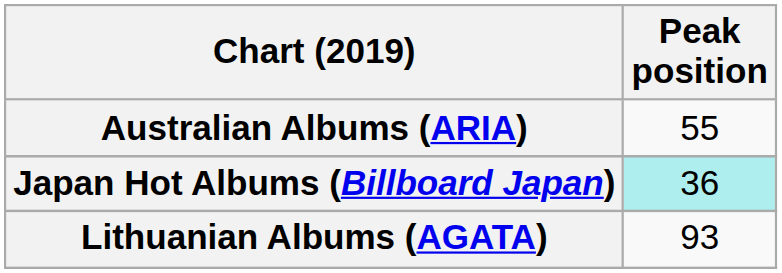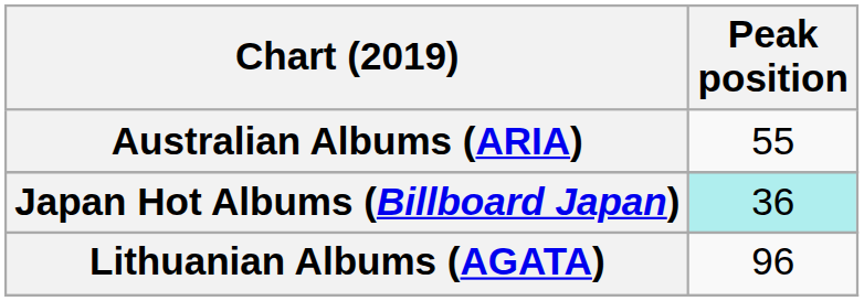Lithuanian Albums (AGATA) | Peak position: 93 -> 96
